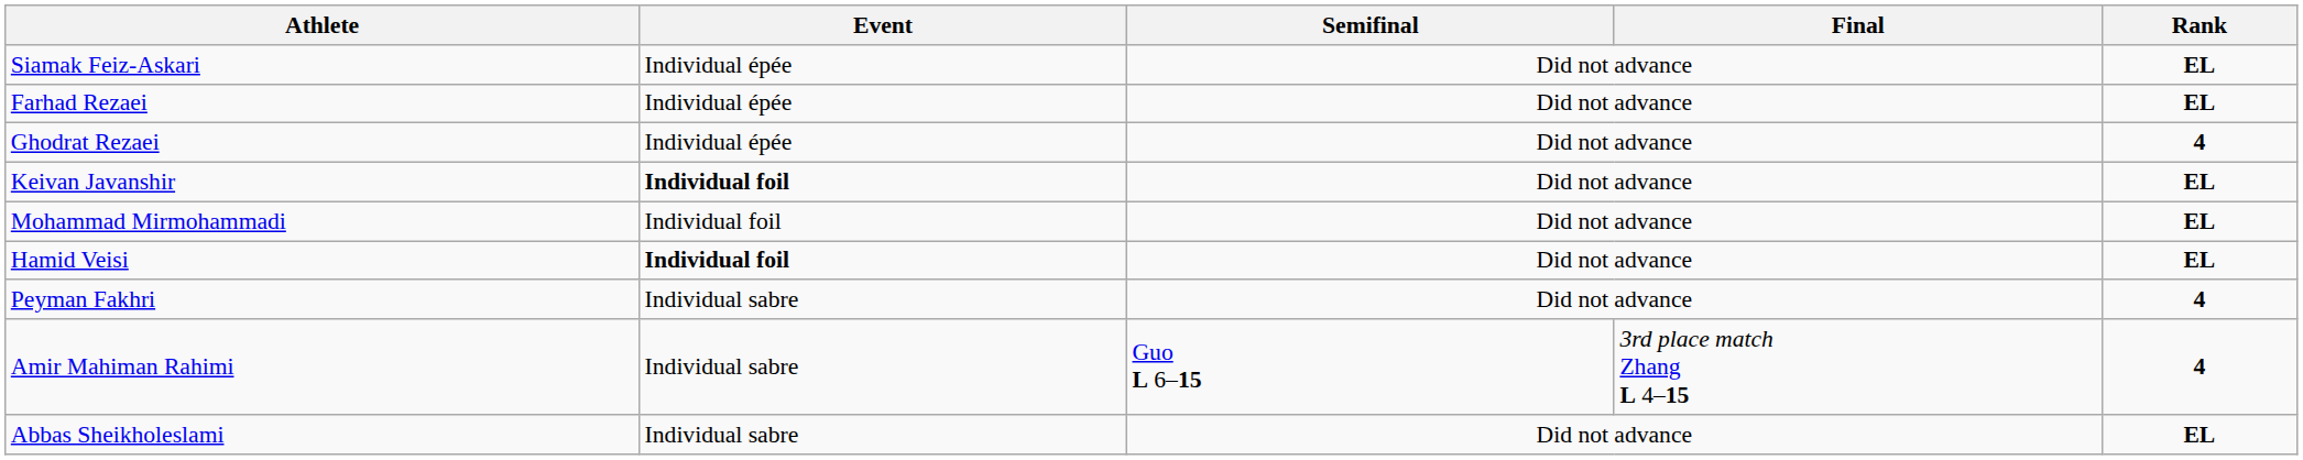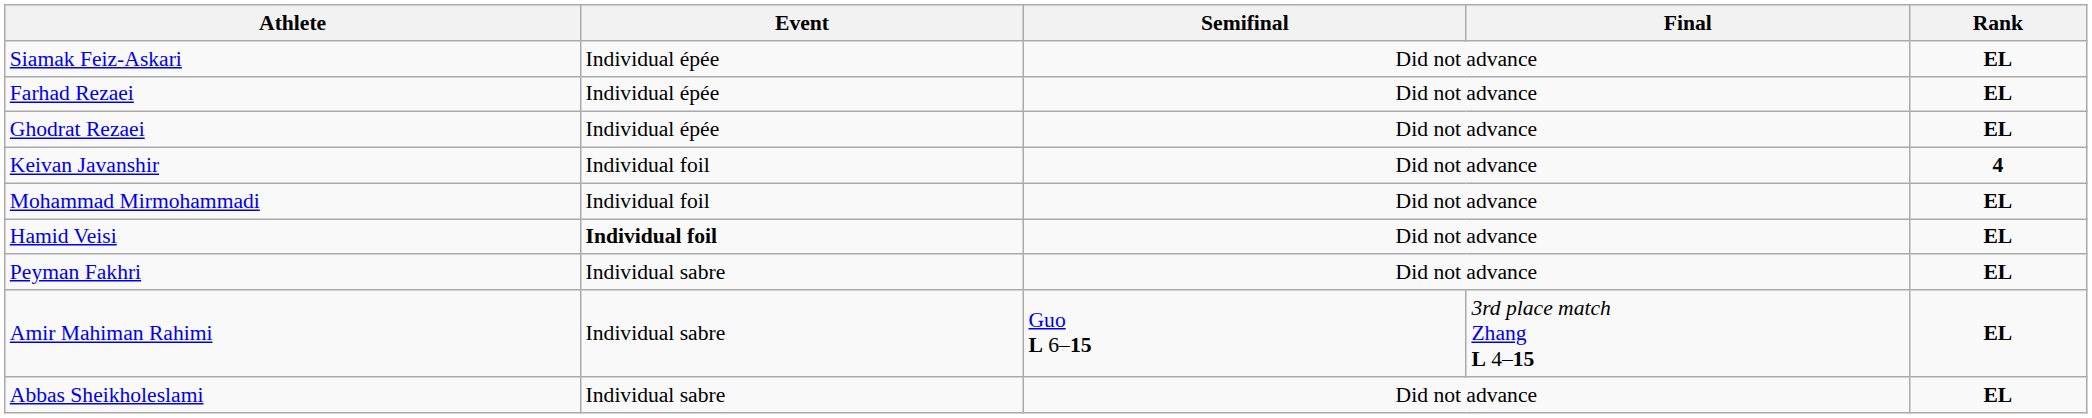Ghodrat Rezaei | Rank: 4 -> EL
Keivan Javanshir | Event: bold -> normal
Keivan Javanshir | Rank: EL -> 4
Peyman Fakhri | Rank: 4 -> EL
Amir Mahiman Rahimi | Rank: 4 -> EL
